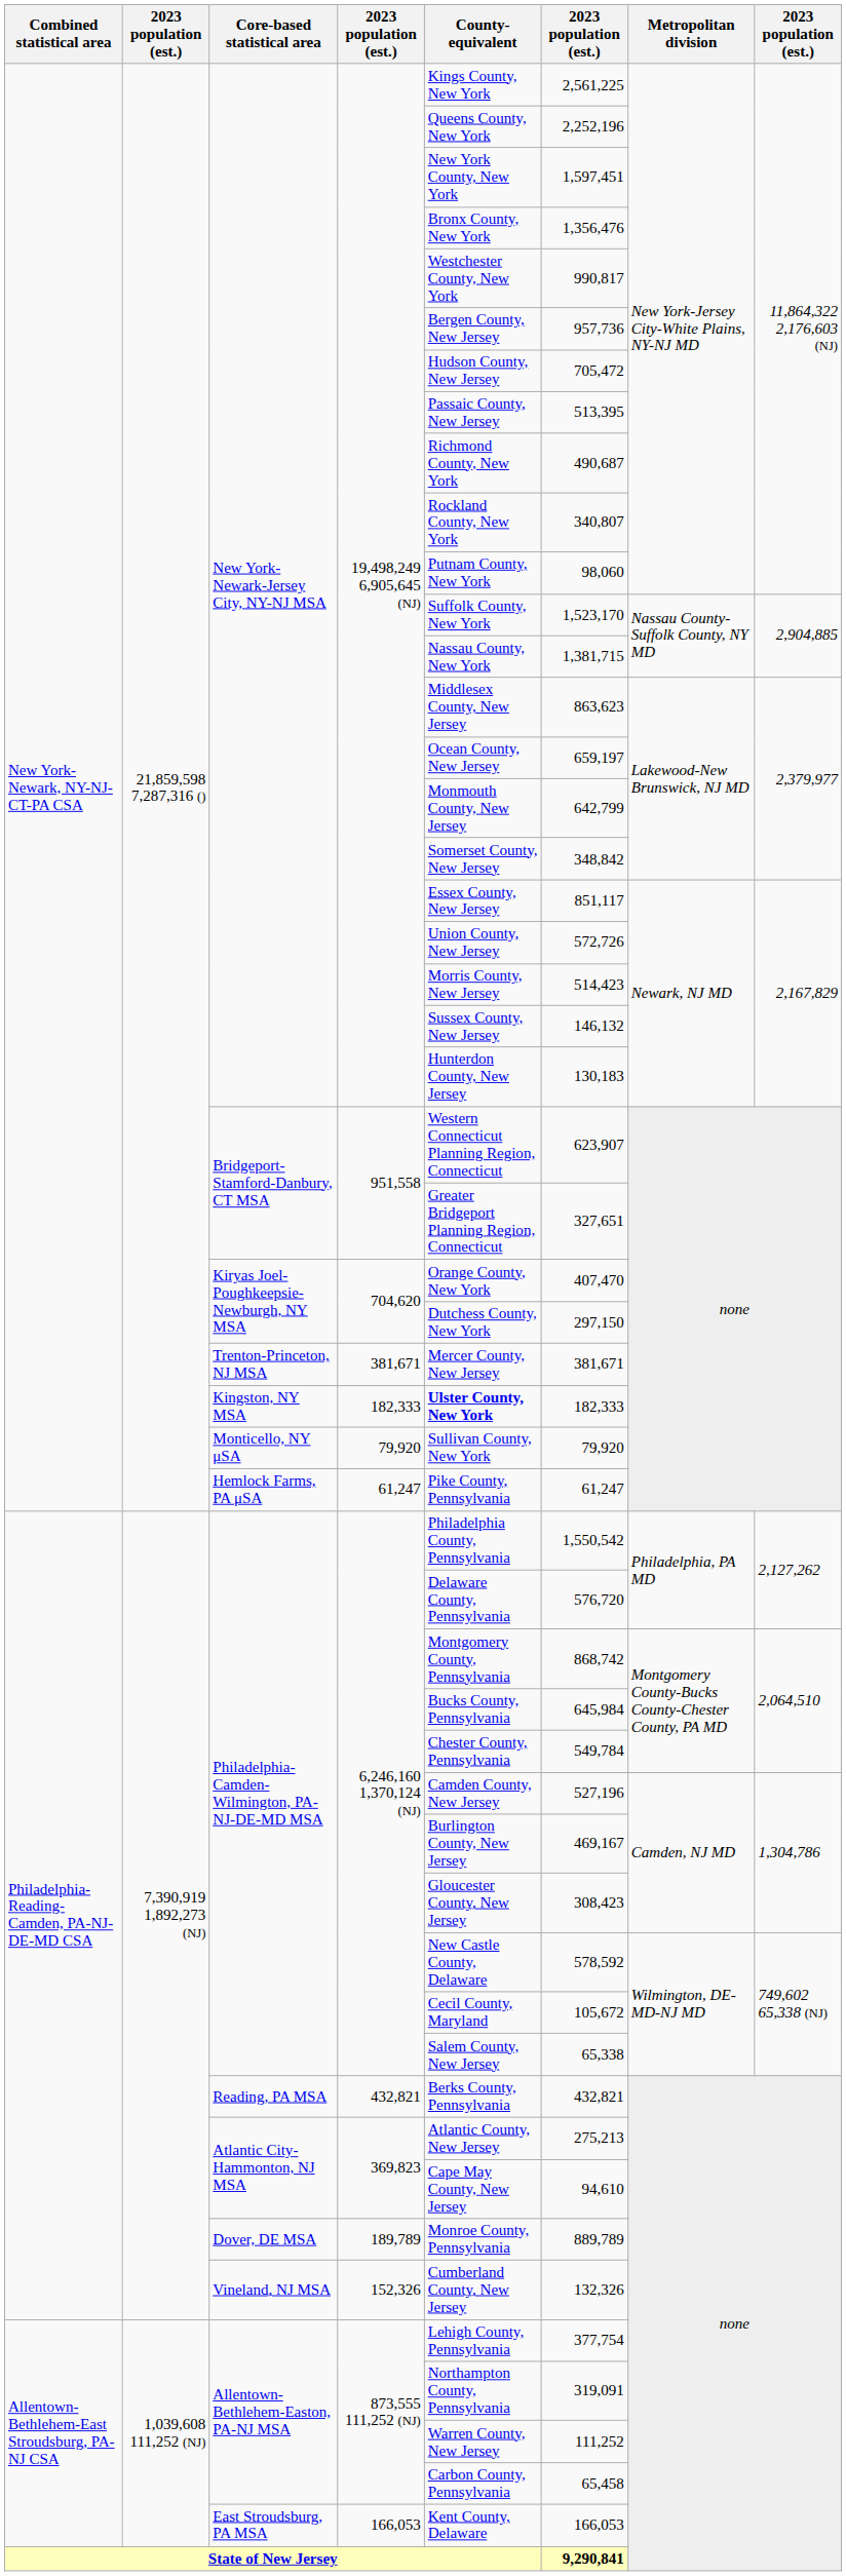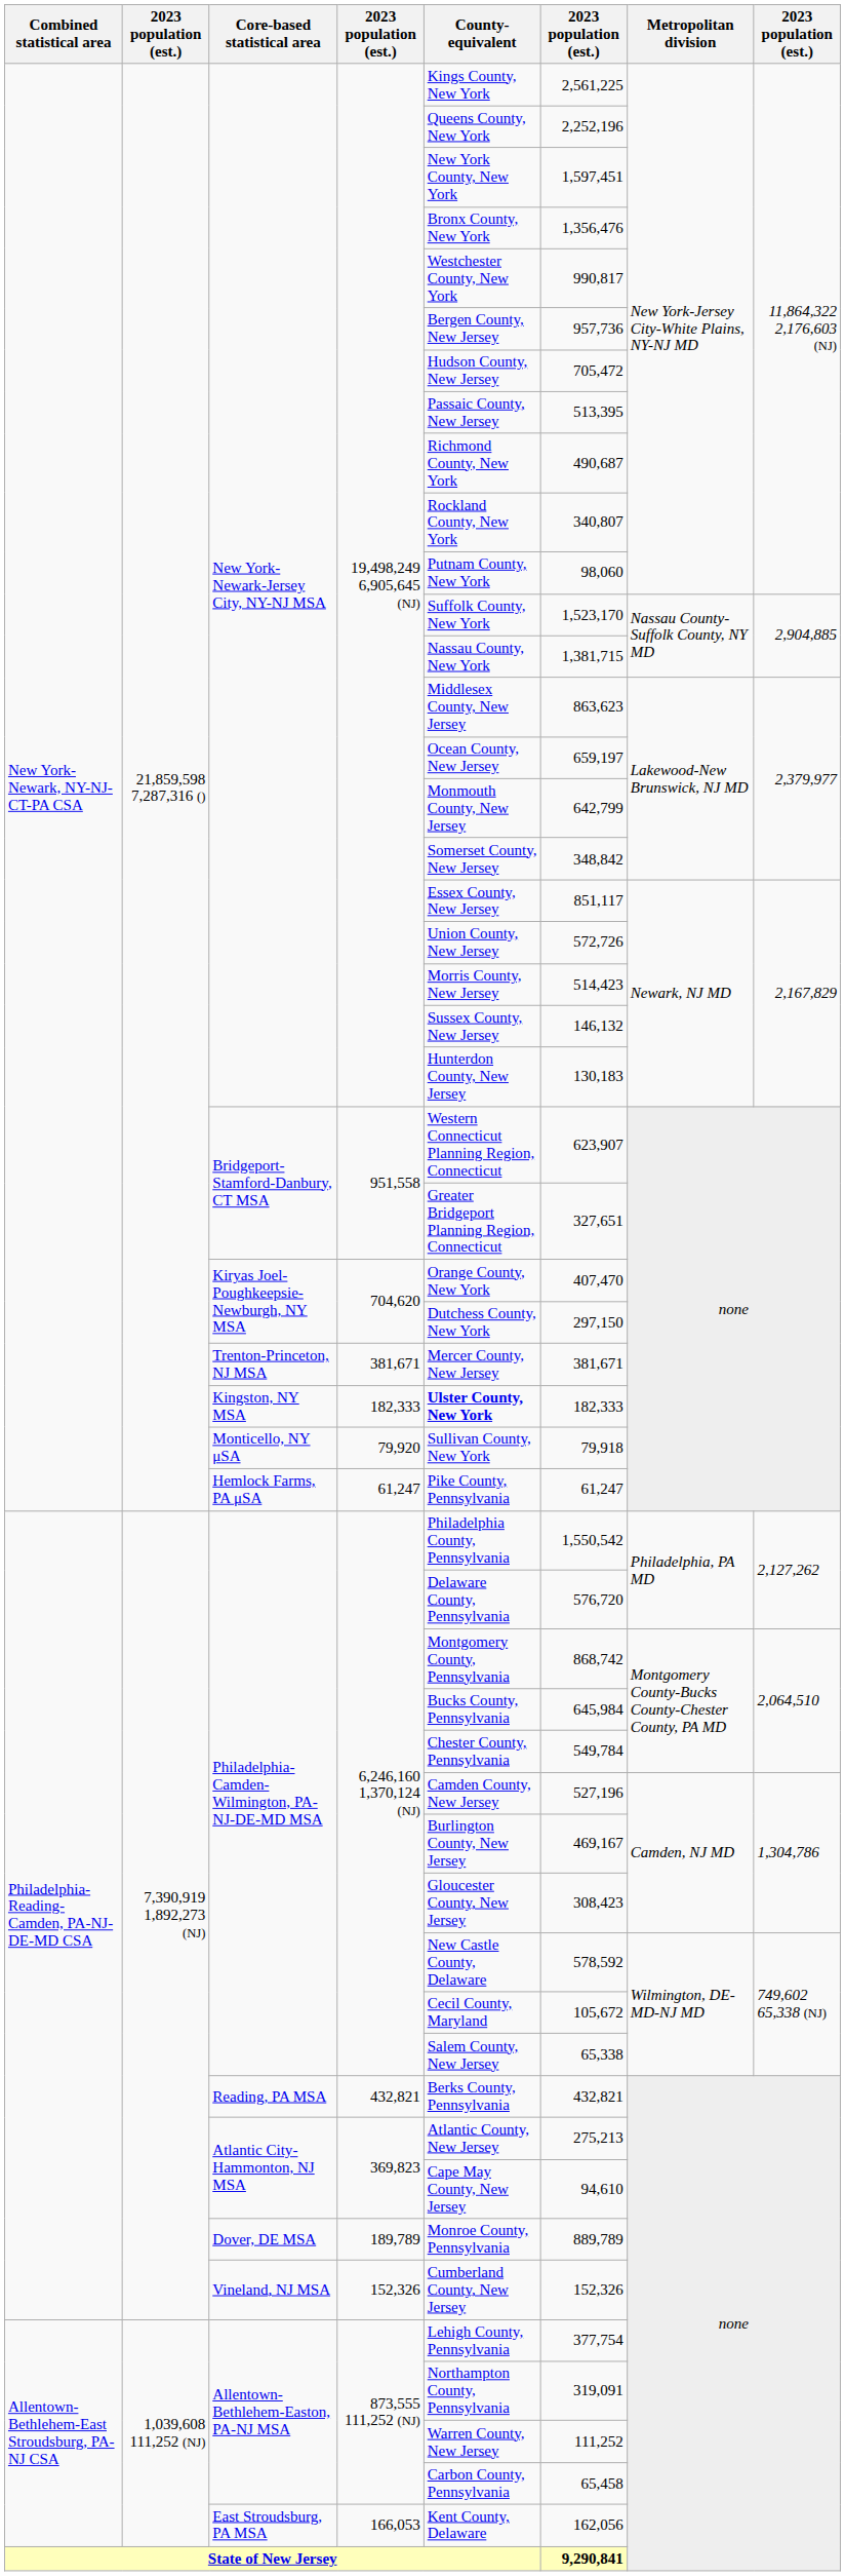Monticello, NY μSA | column 6: 79,920 -> 79,918
Vineland, NJ MSA | column 6: 132,326 -> 152,326
East Stroudsburg, PA MSA | column 6: 166,053 -> 162,056
